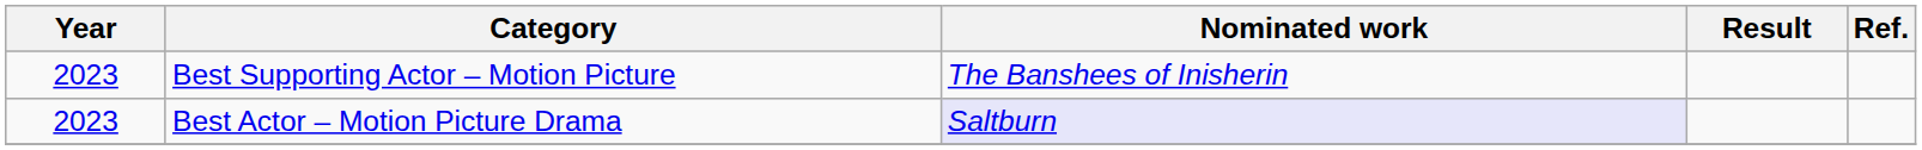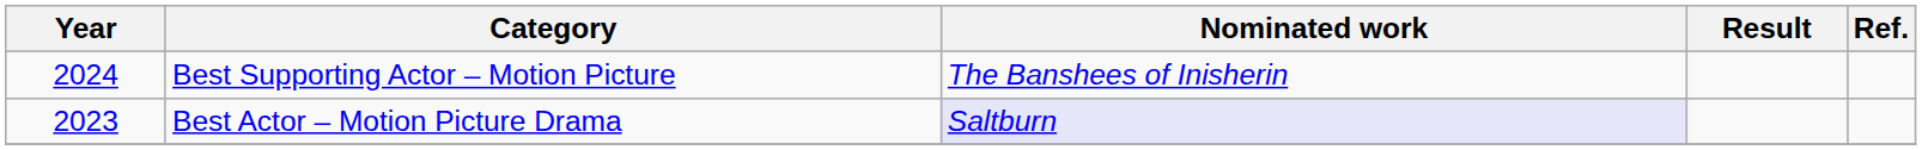Best Supporting Actor – Motion Picture | Year: 2023 -> 2024
